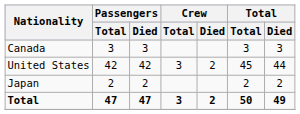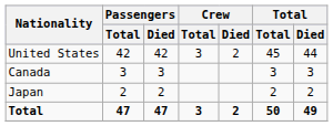rows swapped: United States <-> Canada
